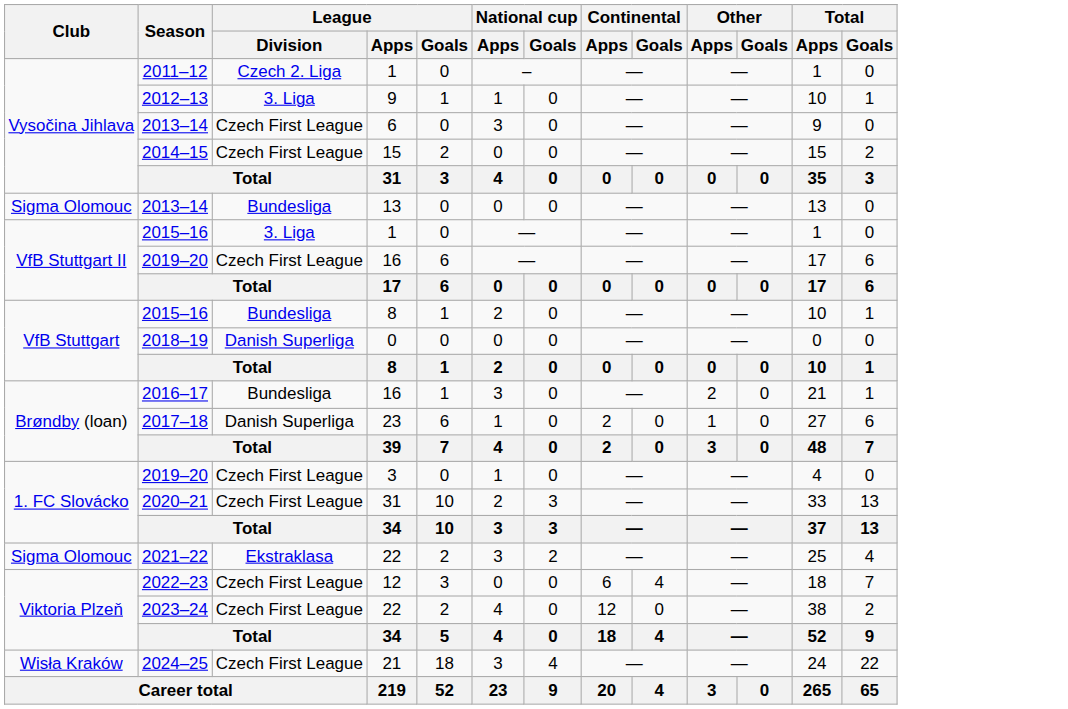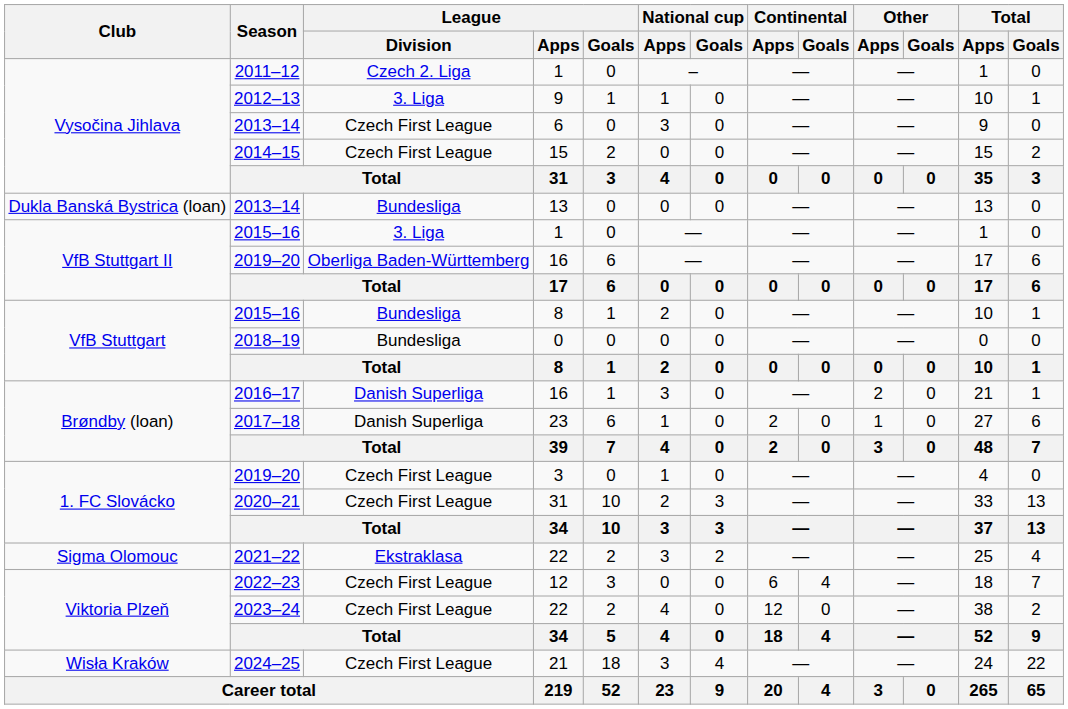2013–14 / 13 | Club: Sigma Olomouc -> Dukla Banská Bystrica (loan)
2019–20 / 16 | League / Division: Czech First League -> Oberliga Baden-Württemberg
2018–19 | League / Division: Danish Superliga -> Bundesliga
2016–17 | League / Division: Bundesliga -> Danish Superliga
